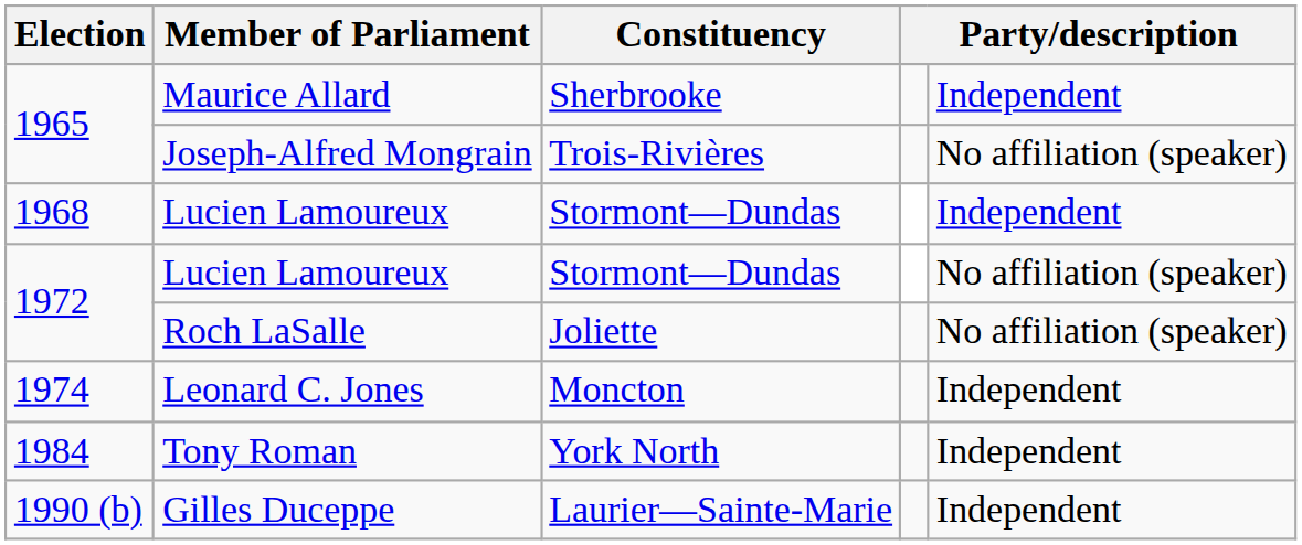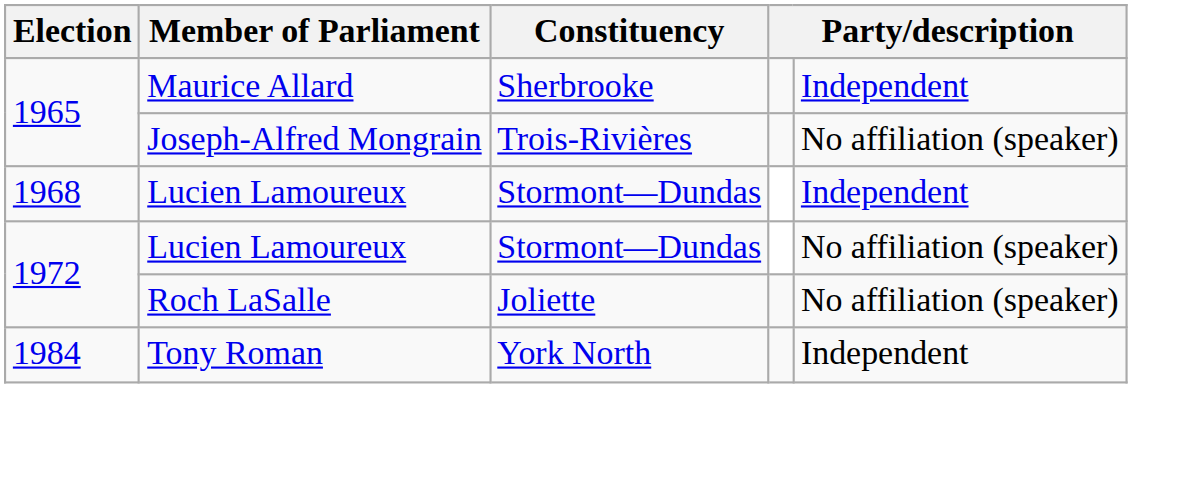- row: 1974 | Leonard C. Jones | Moncton | Independent
- row: 1990 (b) | Gilles Duceppe | Laurier—Sainte-Marie | Independent
